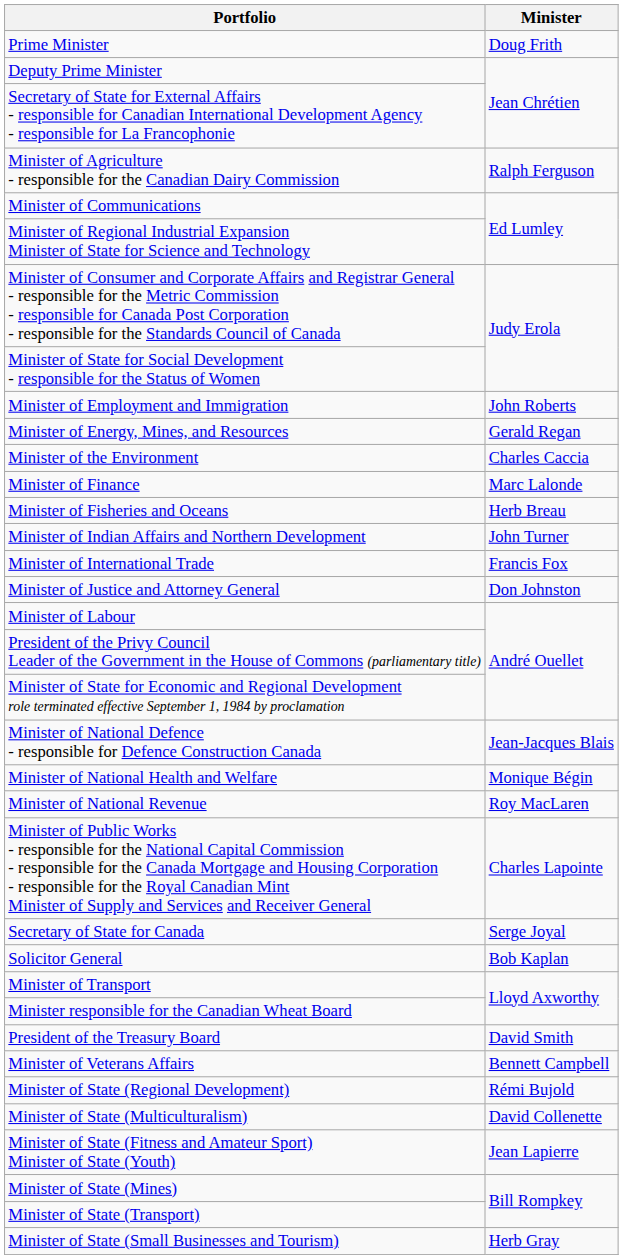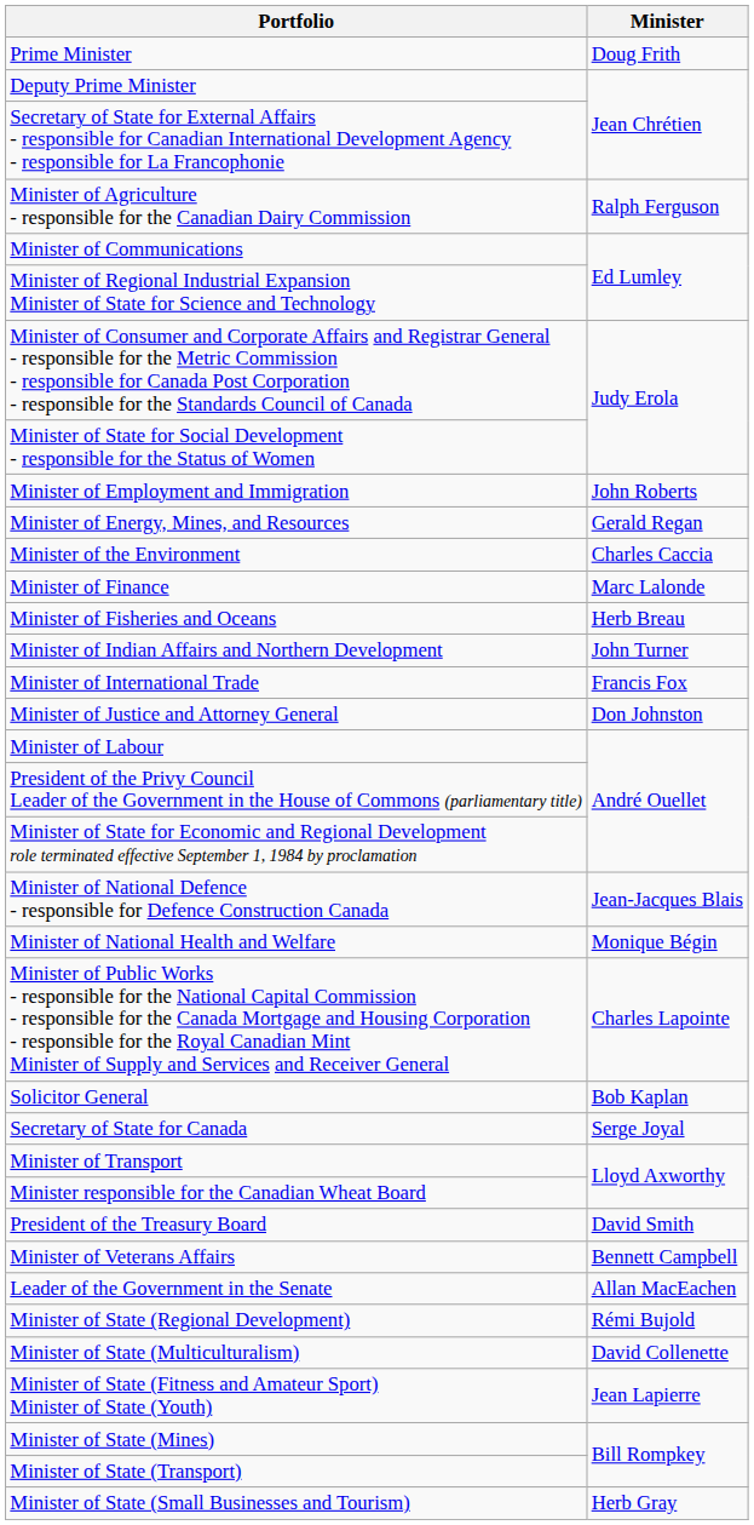- row: Minister of National Revenue | Roy MacLaren
rows swapped: Secretary of State for Canada <-> Solicitor General
+ row: Leader of the Government in the Senate | Allan MacEachen
